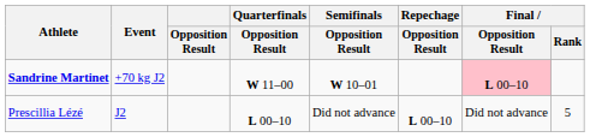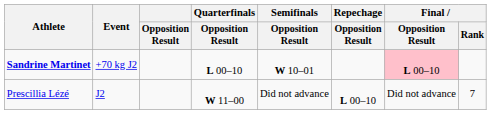Sandrine Martinet | Quarterfinals / Opposition Result: W 11–00 -> L 00–10
Prescillia Lézé | Quarterfinals / Opposition Result: L 00–10 -> W 11–00
Prescillia Lézé | Final / Rank: 5 -> 7
